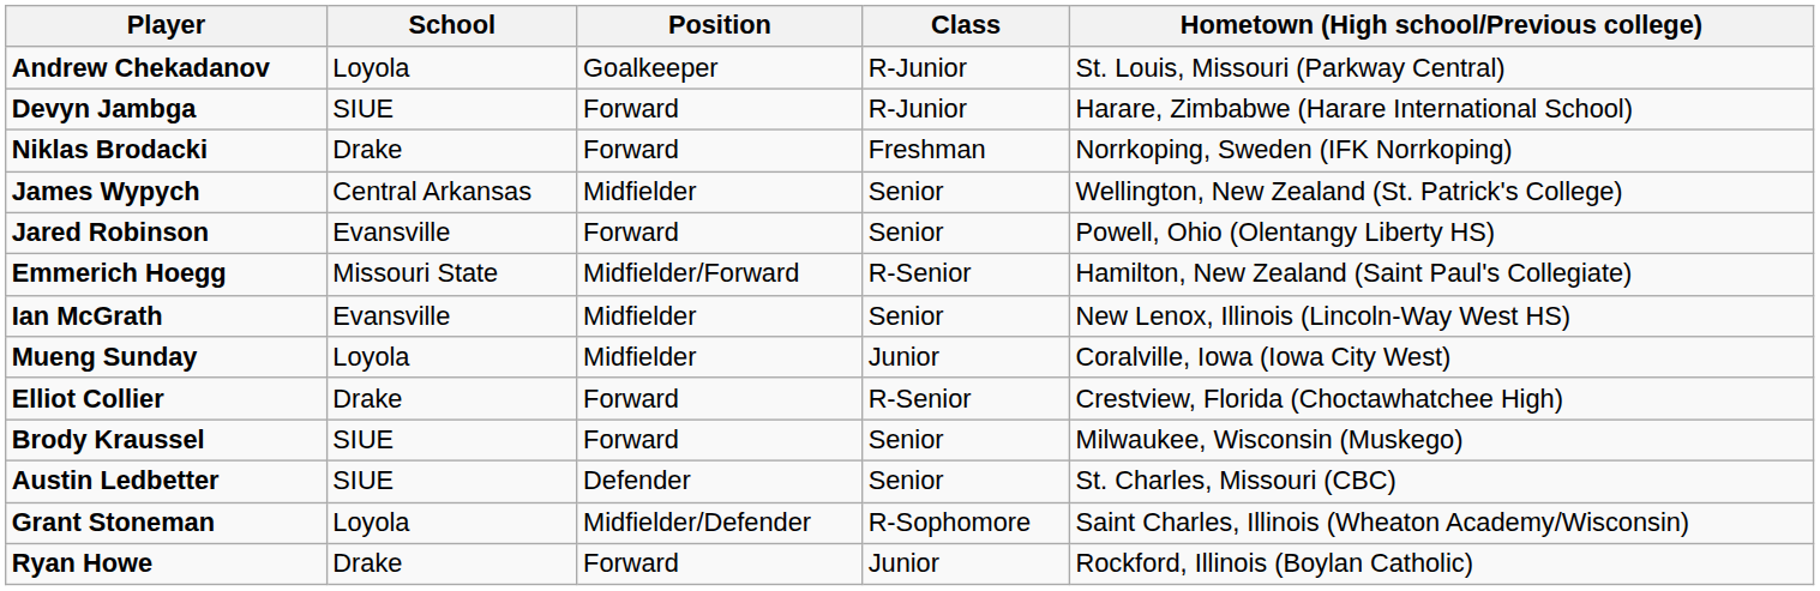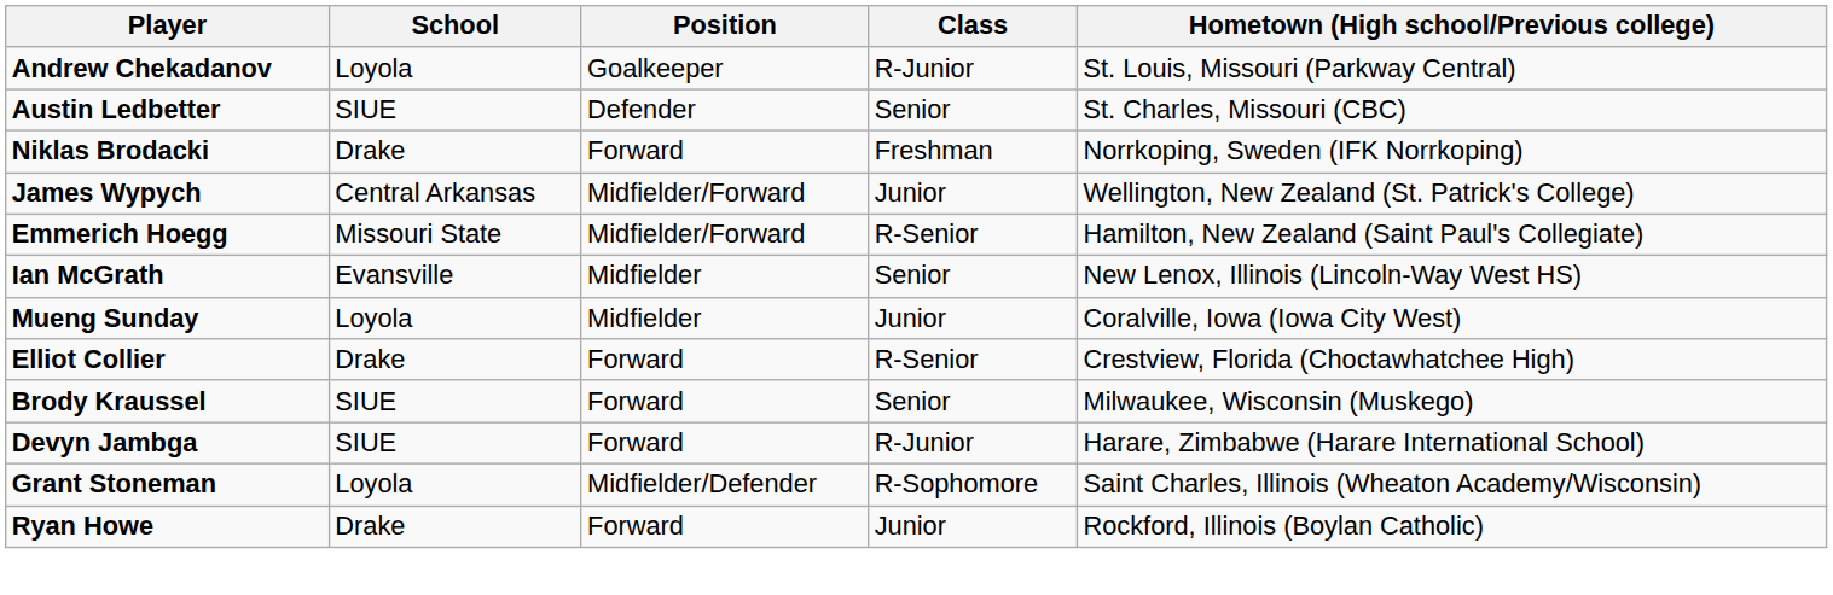rows swapped: Devyn Jambga <-> Austin Ledbetter
James Wypych | Position: Midfielder -> Midfielder/Forward
James Wypych | Class: Senior -> Junior
- row: Jared Robinson | Evansville | Forward | Senior | Powell, Ohio (Olentangy Liberty HS)
